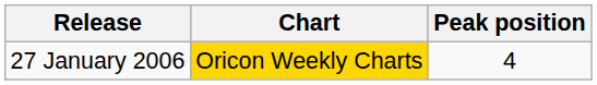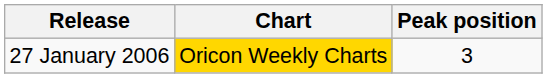27 January 2006 | Peak position: 4 -> 3
